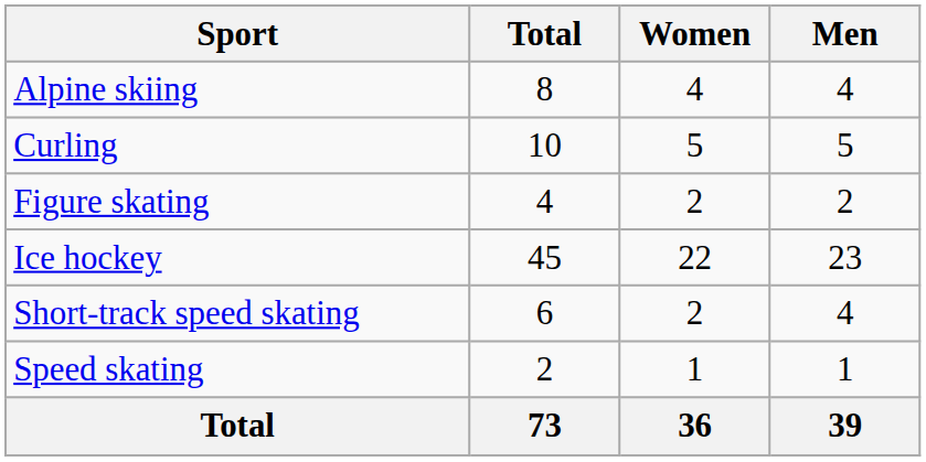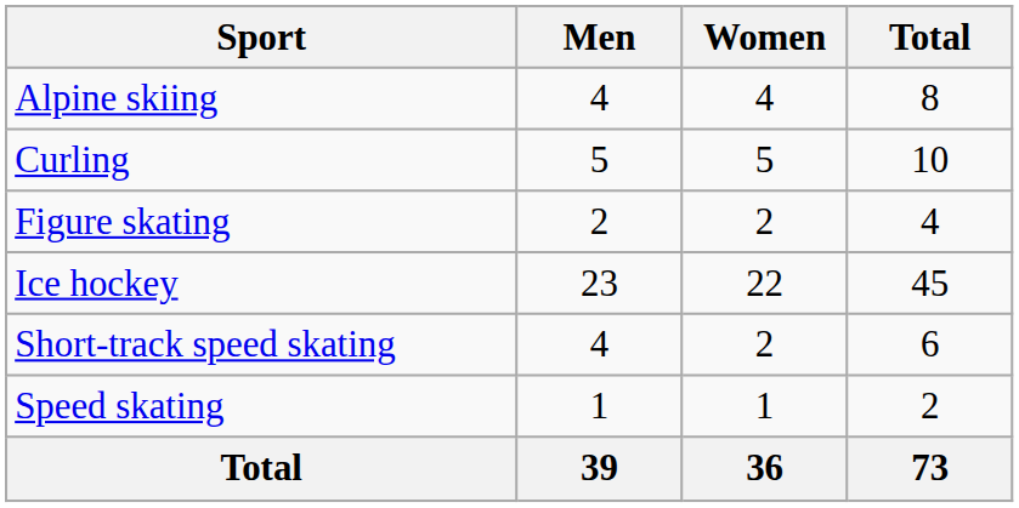columns swapped: Men <-> Total
